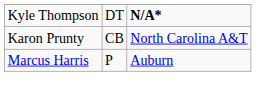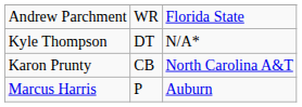+ row: Andrew Parchment | WR | Florida State
Kyle Thompson | column 3: bold -> normal
